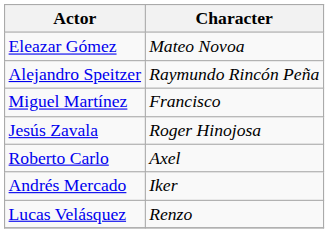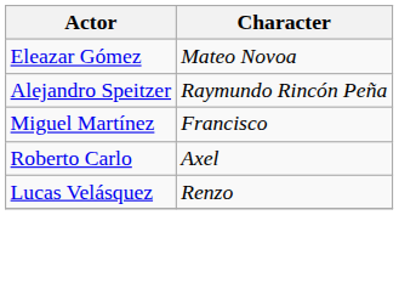- row: Jesús Zavala | Roger Hinojosa
- row: Andrés Mercado | Iker
